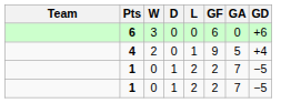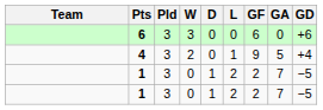+ column: Pld | 3 | 3 | 3 | 3
